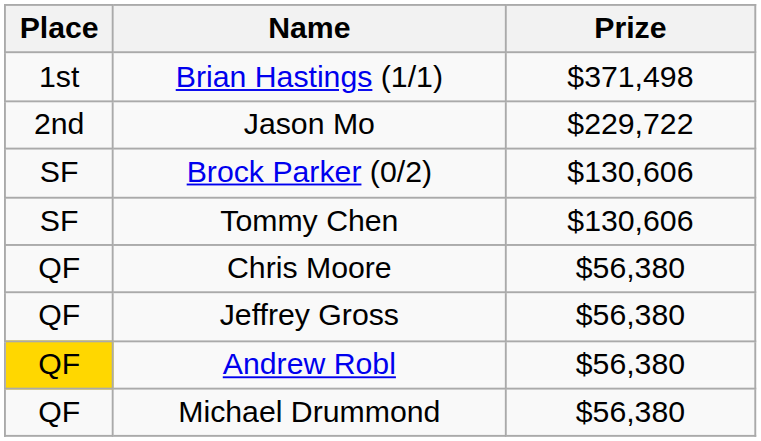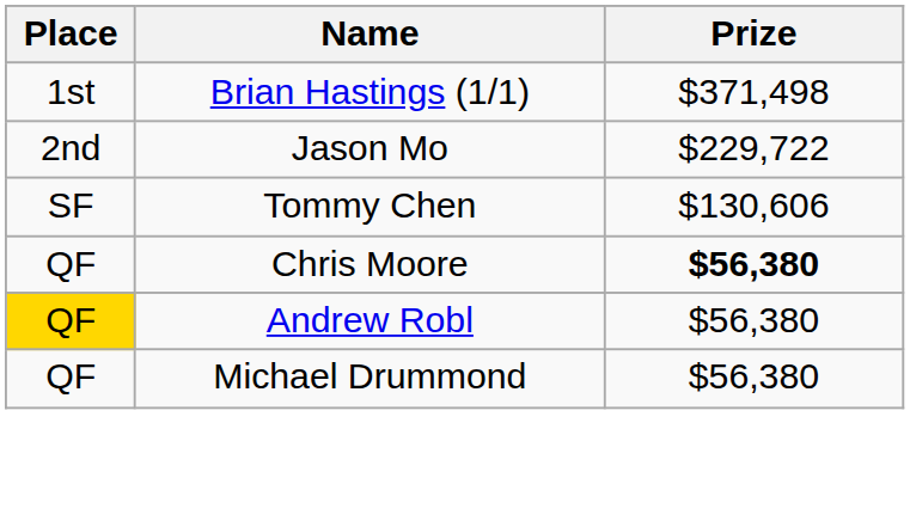- row: SF | Brock Parker (0/2) | $130,606
Chris Moore | Prize: normal -> bold
- row: QF | Jeffrey Gross | $56,380
